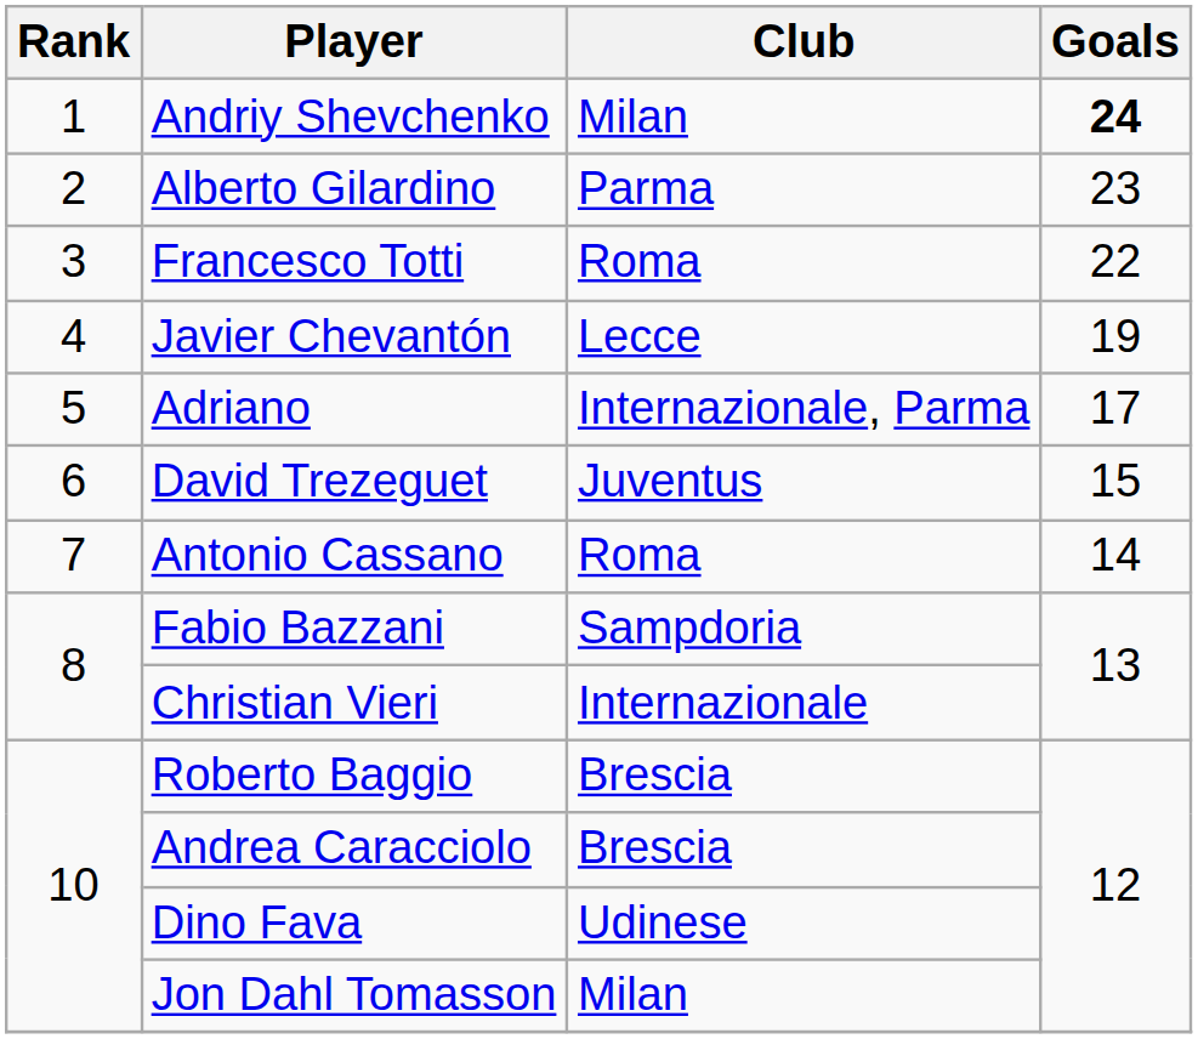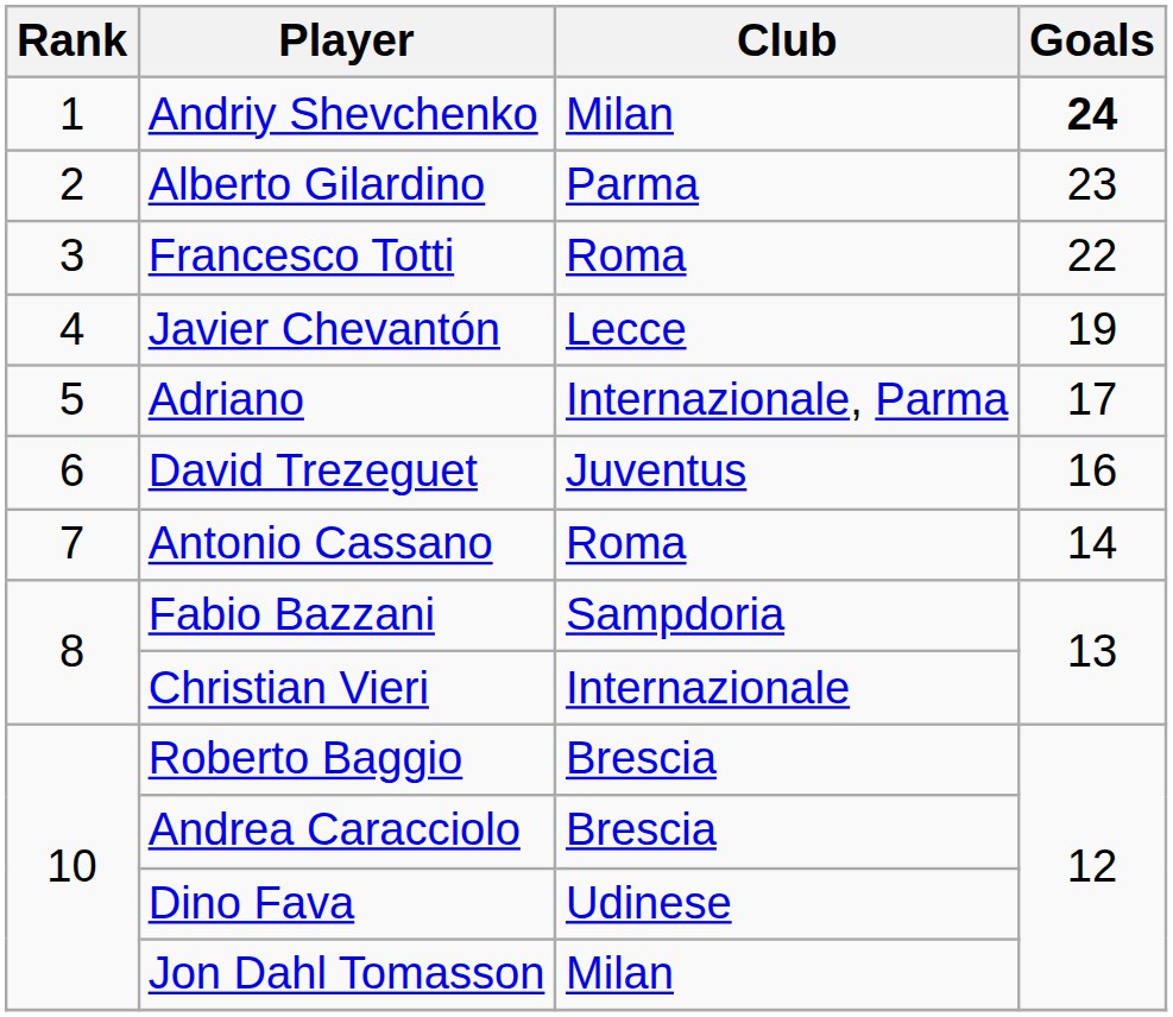David Trezeguet | Goals: 15 -> 16
